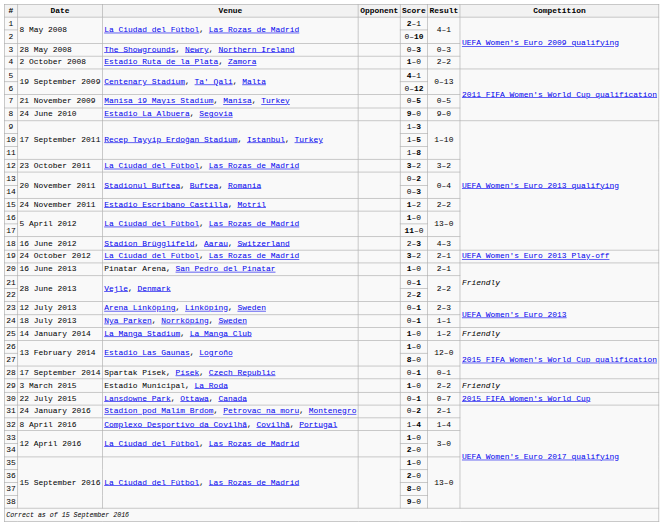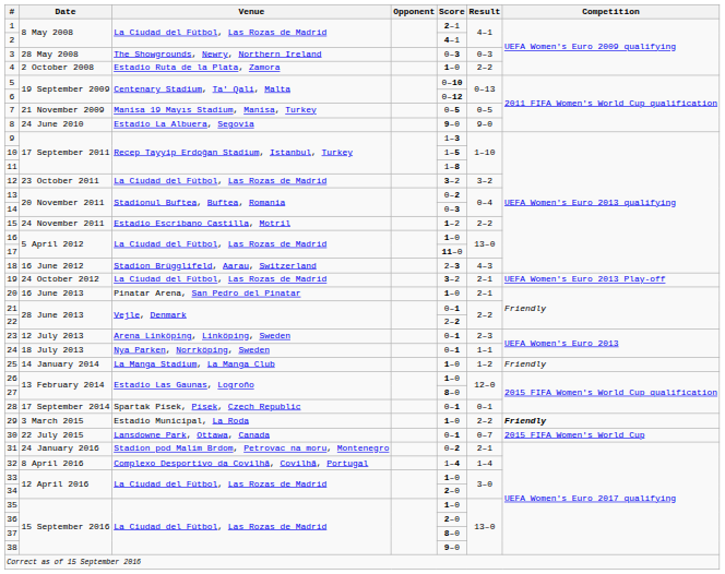2 | Score: 0–10 -> 4–1
5 | Score: 4–1 -> 0–10
29 | Competition: normal -> bold
